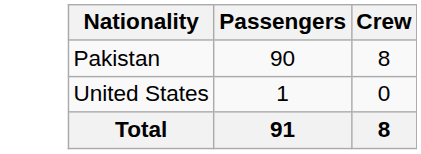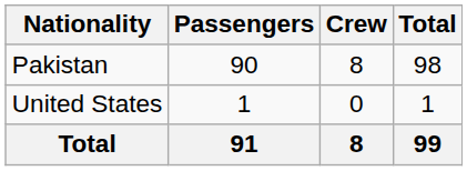+ column: Total | 98 | 1 | 99
